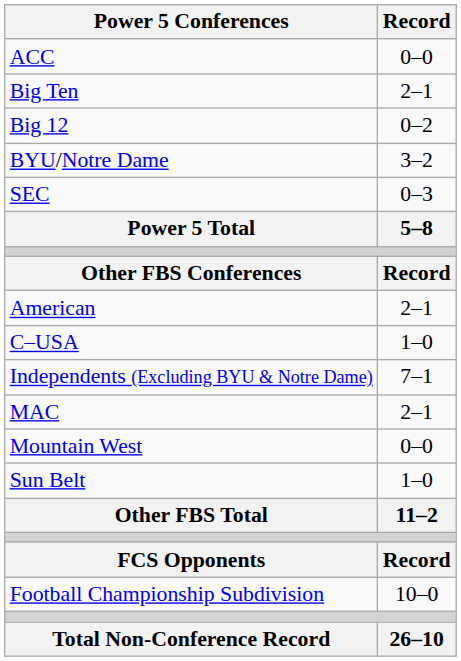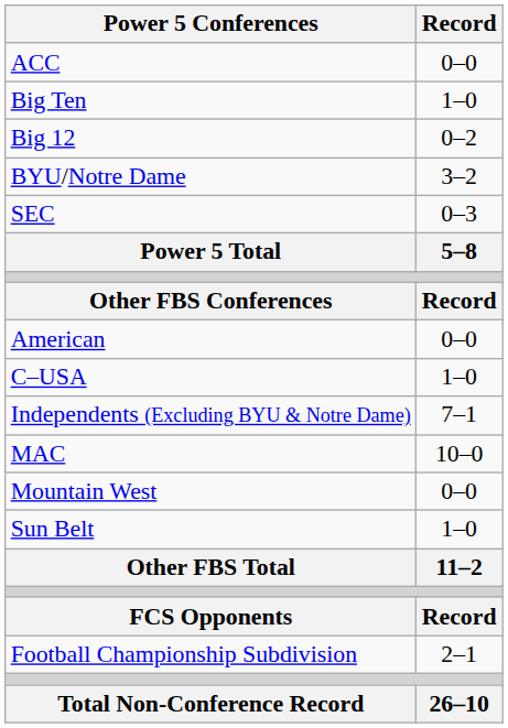Big Ten | Record: 2–1 -> 1–0
American | Record: 2–1 -> 0–0
MAC | Record: 2–1 -> 10–0
Football Championship Subdivision | Record: 10–0 -> 2–1
